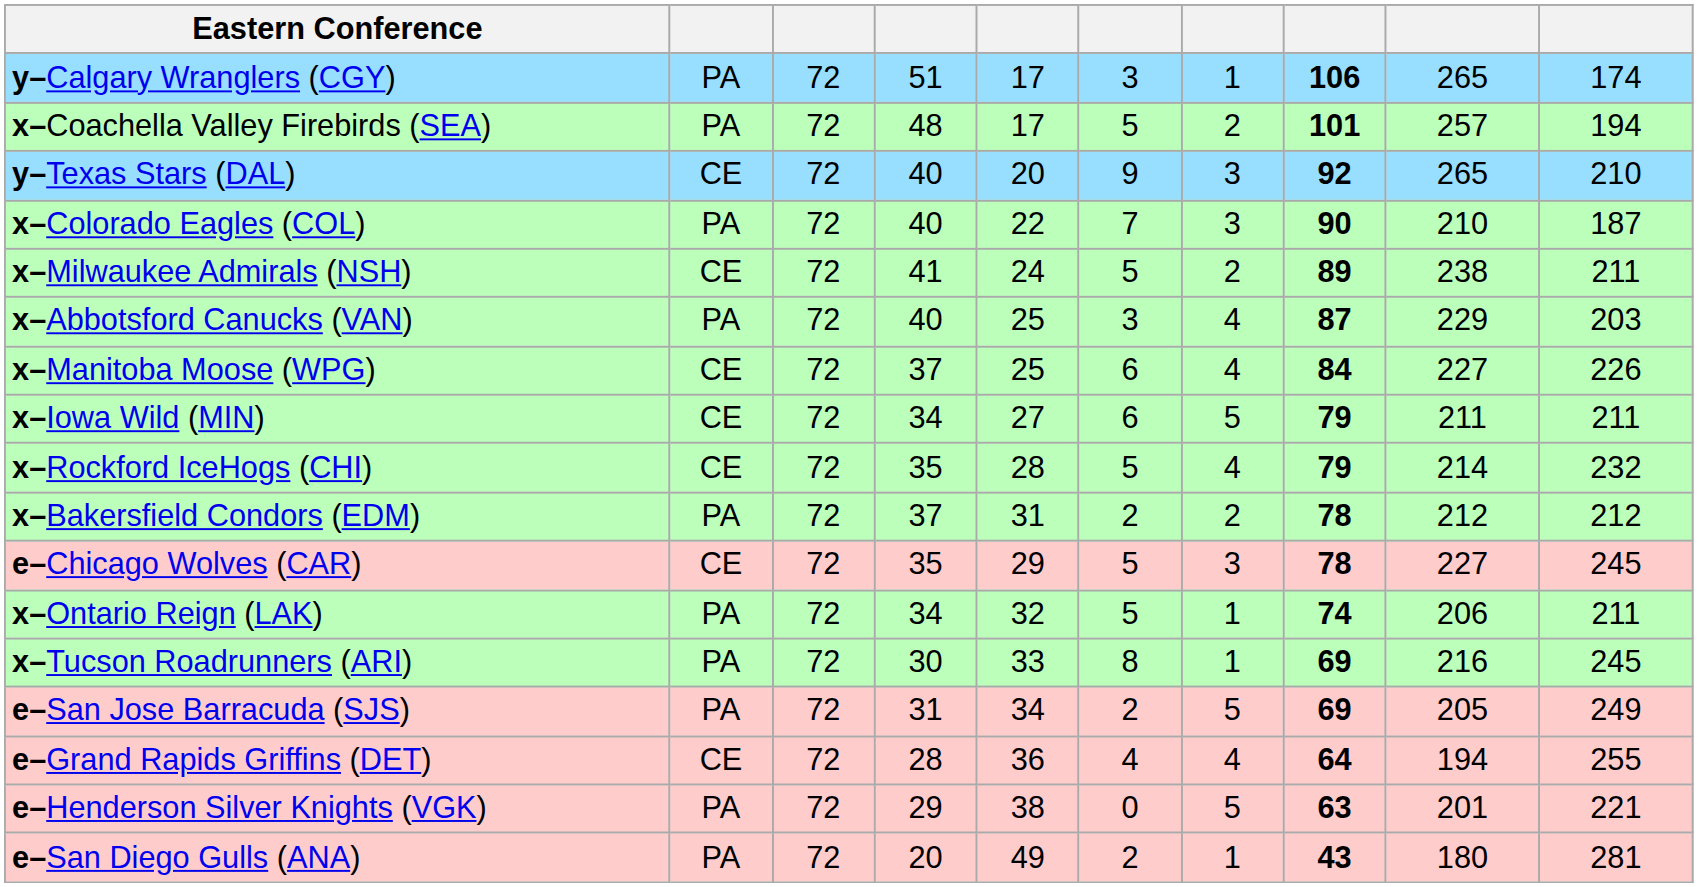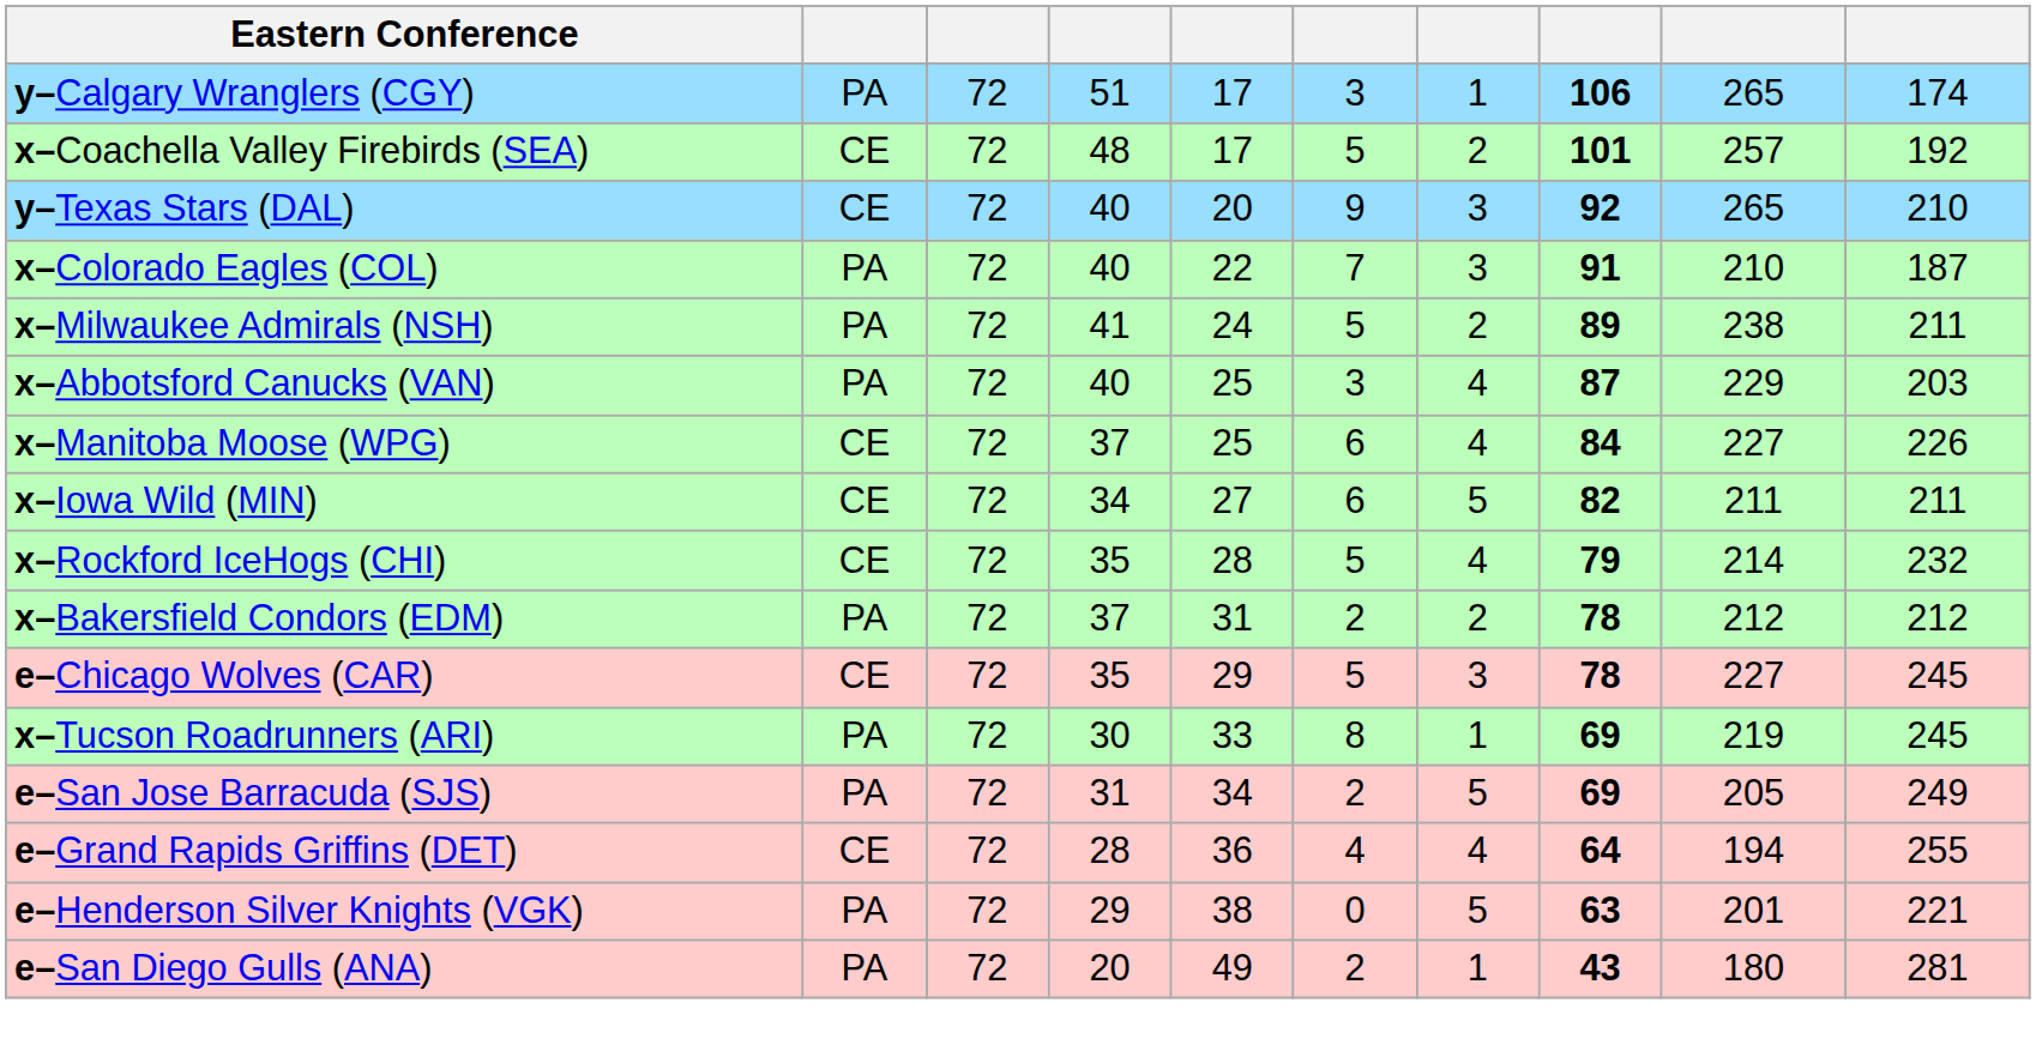x–Coachella Valley Firebirds (SEA) | column 2: PA -> CE
x–Coachella Valley Firebirds (SEA) | column 10: 194 -> 192
x–Colorado Eagles (COL) | column 8: 90 -> 91
x–Milwaukee Admirals (NSH) | column 2: CE -> PA
x–Iowa Wild (MIN) | column 8: 79 -> 82
- row: x–Ontario Reign (LAK) | PA | 72 | 34 | 32 | 5 | 1 | 74 | 206 | 211
x–Tucson Roadrunners (ARI) | column 9: 216 -> 219
